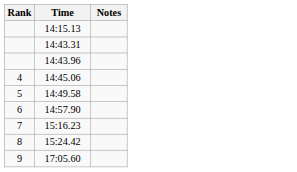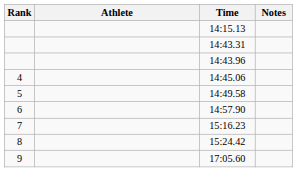+ column: Athlete
